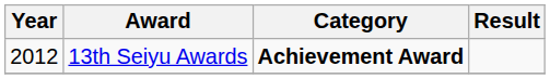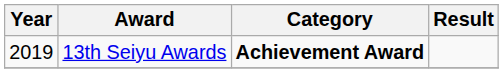13th Seiyu Awards | Year: 2012 -> 2019
